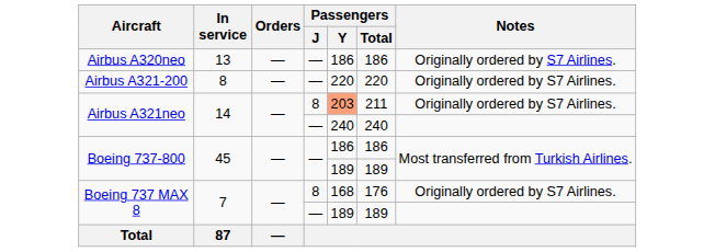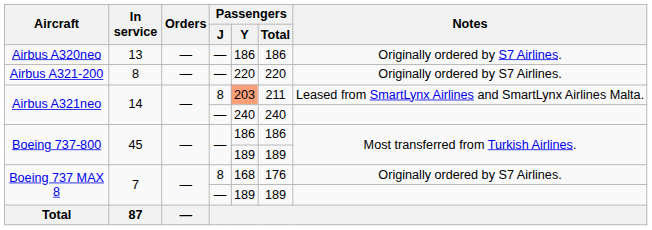Airbus A321neo / 8 | Notes: Originally ordered by S7 Airlines. -> Leased from SmartLynx Airlines and SmartLynx Airlines Malta.
